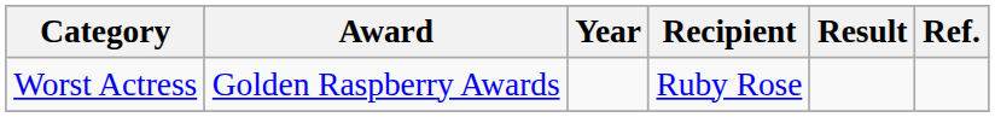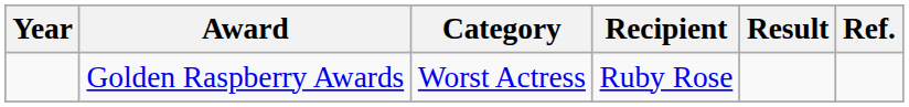columns swapped: Year <-> Category
